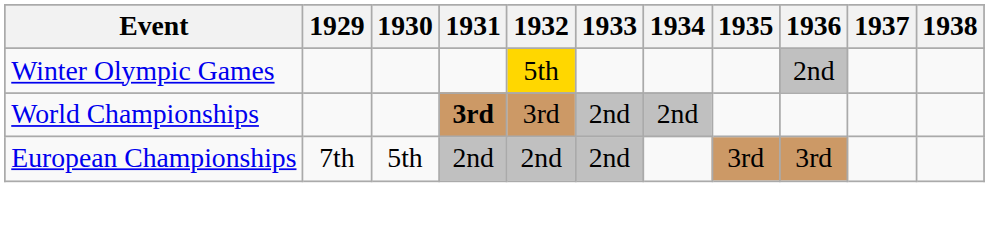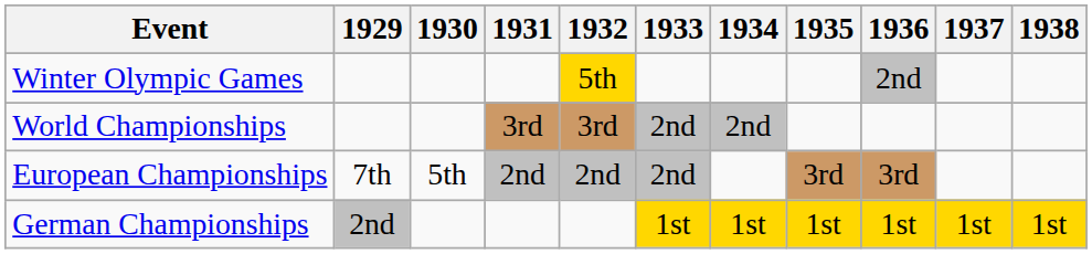World Championships | 1931: bold -> normal
+ row: German Championships | 2nd | 1st | 1st | 1st | 1st | 1st | 1st
